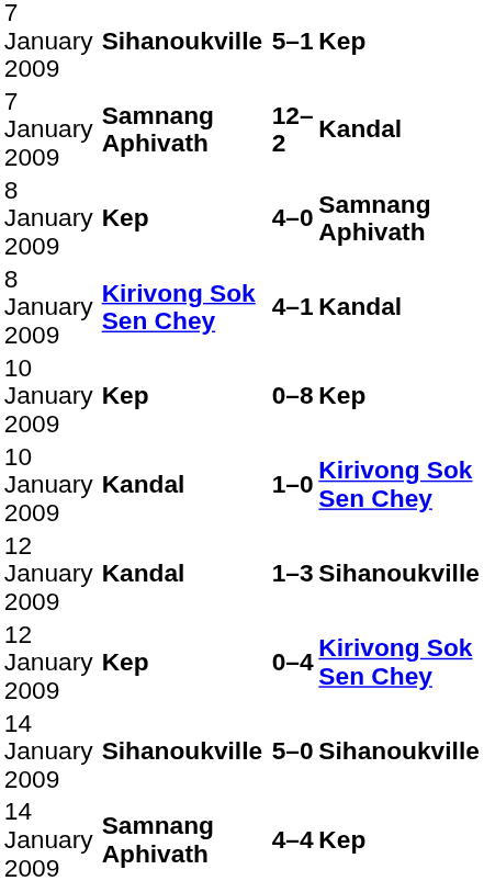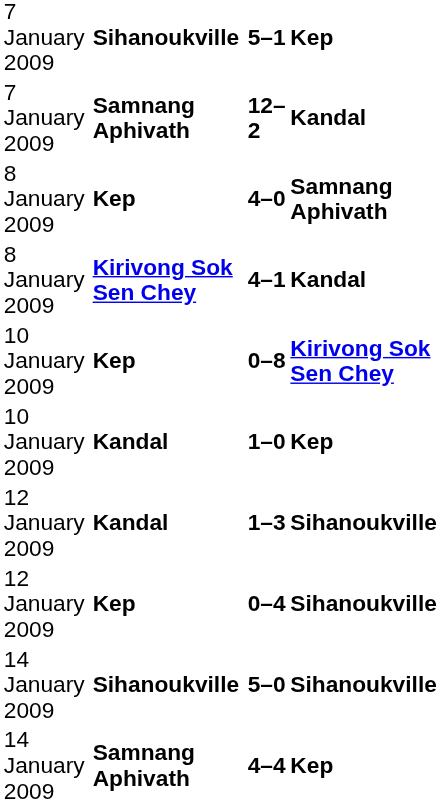0–8 | column 4: Kep -> Kirivong Sok Sen Chey
1–0 | column 4: Kirivong Sok Sen Chey -> Kep
0–4 | column 4: Kirivong Sok Sen Chey -> Sihanoukville
